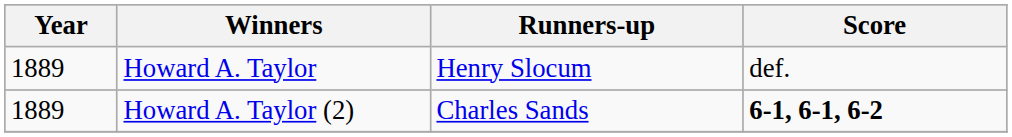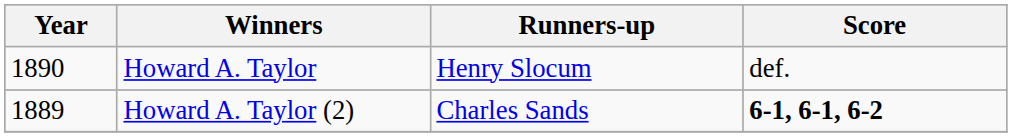Howard A. Taylor | Year: 1889 -> 1890
